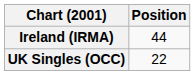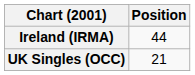UK Singles (OCC) | Position: 22 -> 21
